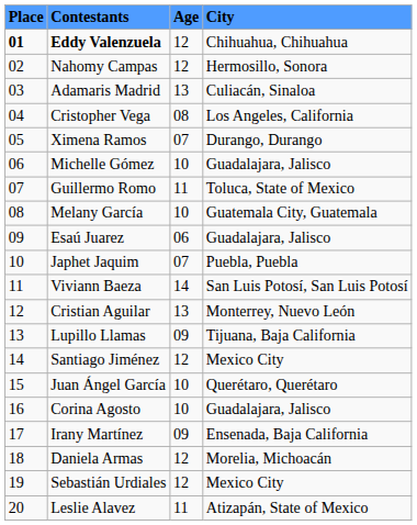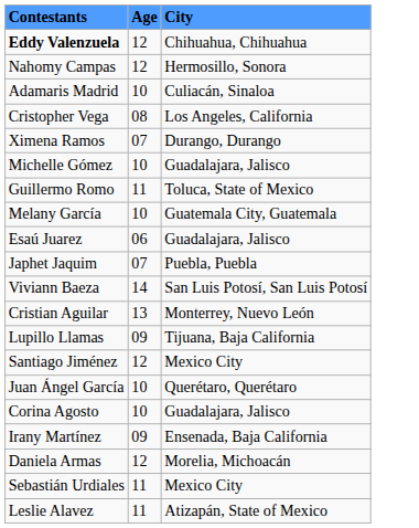- column: Place | 01 | 02 | 03 | 04 | 05 | 06 | 07 | 08 | 09 | 10 | 11 | 12 | 13 | 14 | 15 | 16 | 17 | 18 | 19 | 20
Adamaris Madrid | Age: 13 -> 10
Sebastián Urdiales | Age: 12 -> 11
